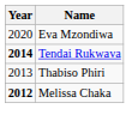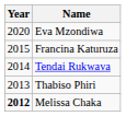+ row: 2015 | Francina Katuruza
Tendai Rukwava | Year: bold -> normal
